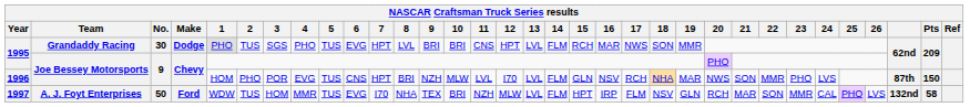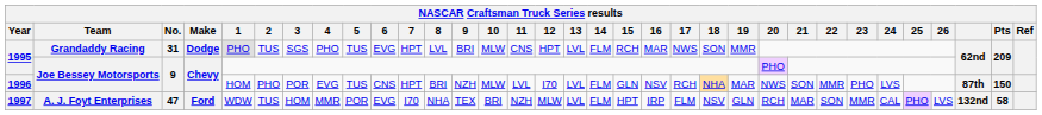1995 / Grandaddy Racing | No.: 30 -> 31
1995 / Grandaddy Racing | 10: BRI -> MLW
1997 | No.: 50 -> 47
1997 | 5: TUS -> POR
